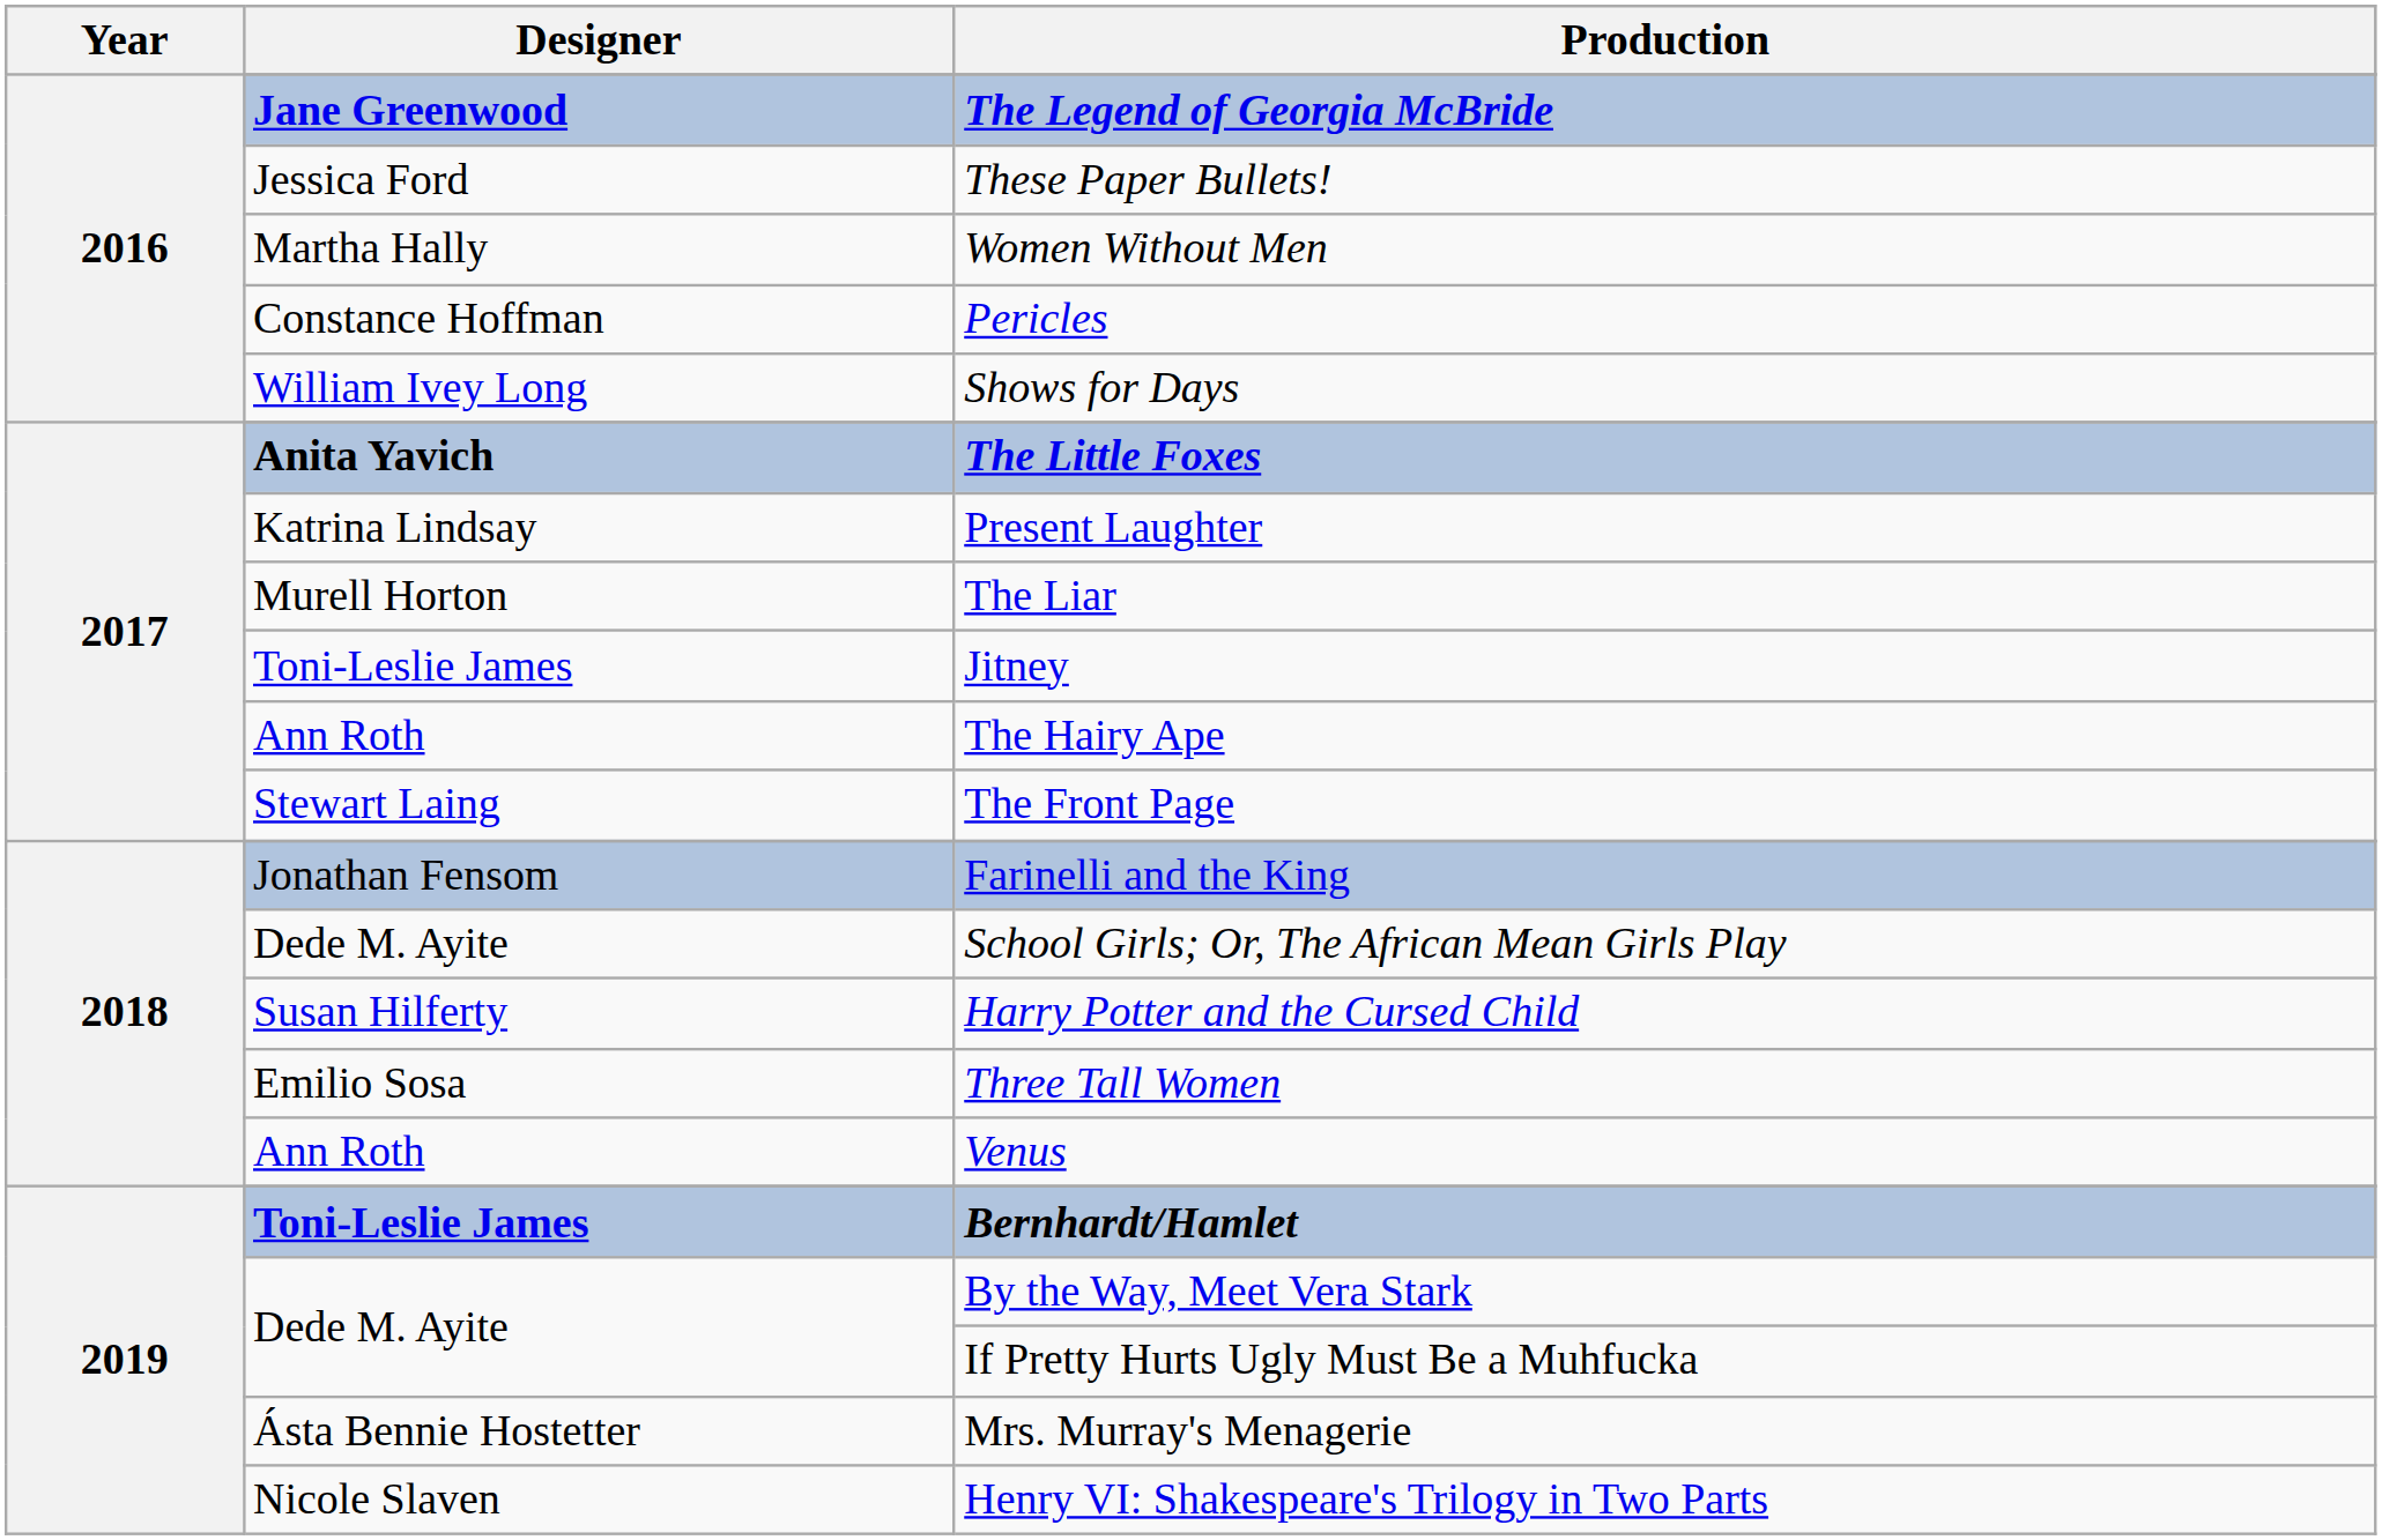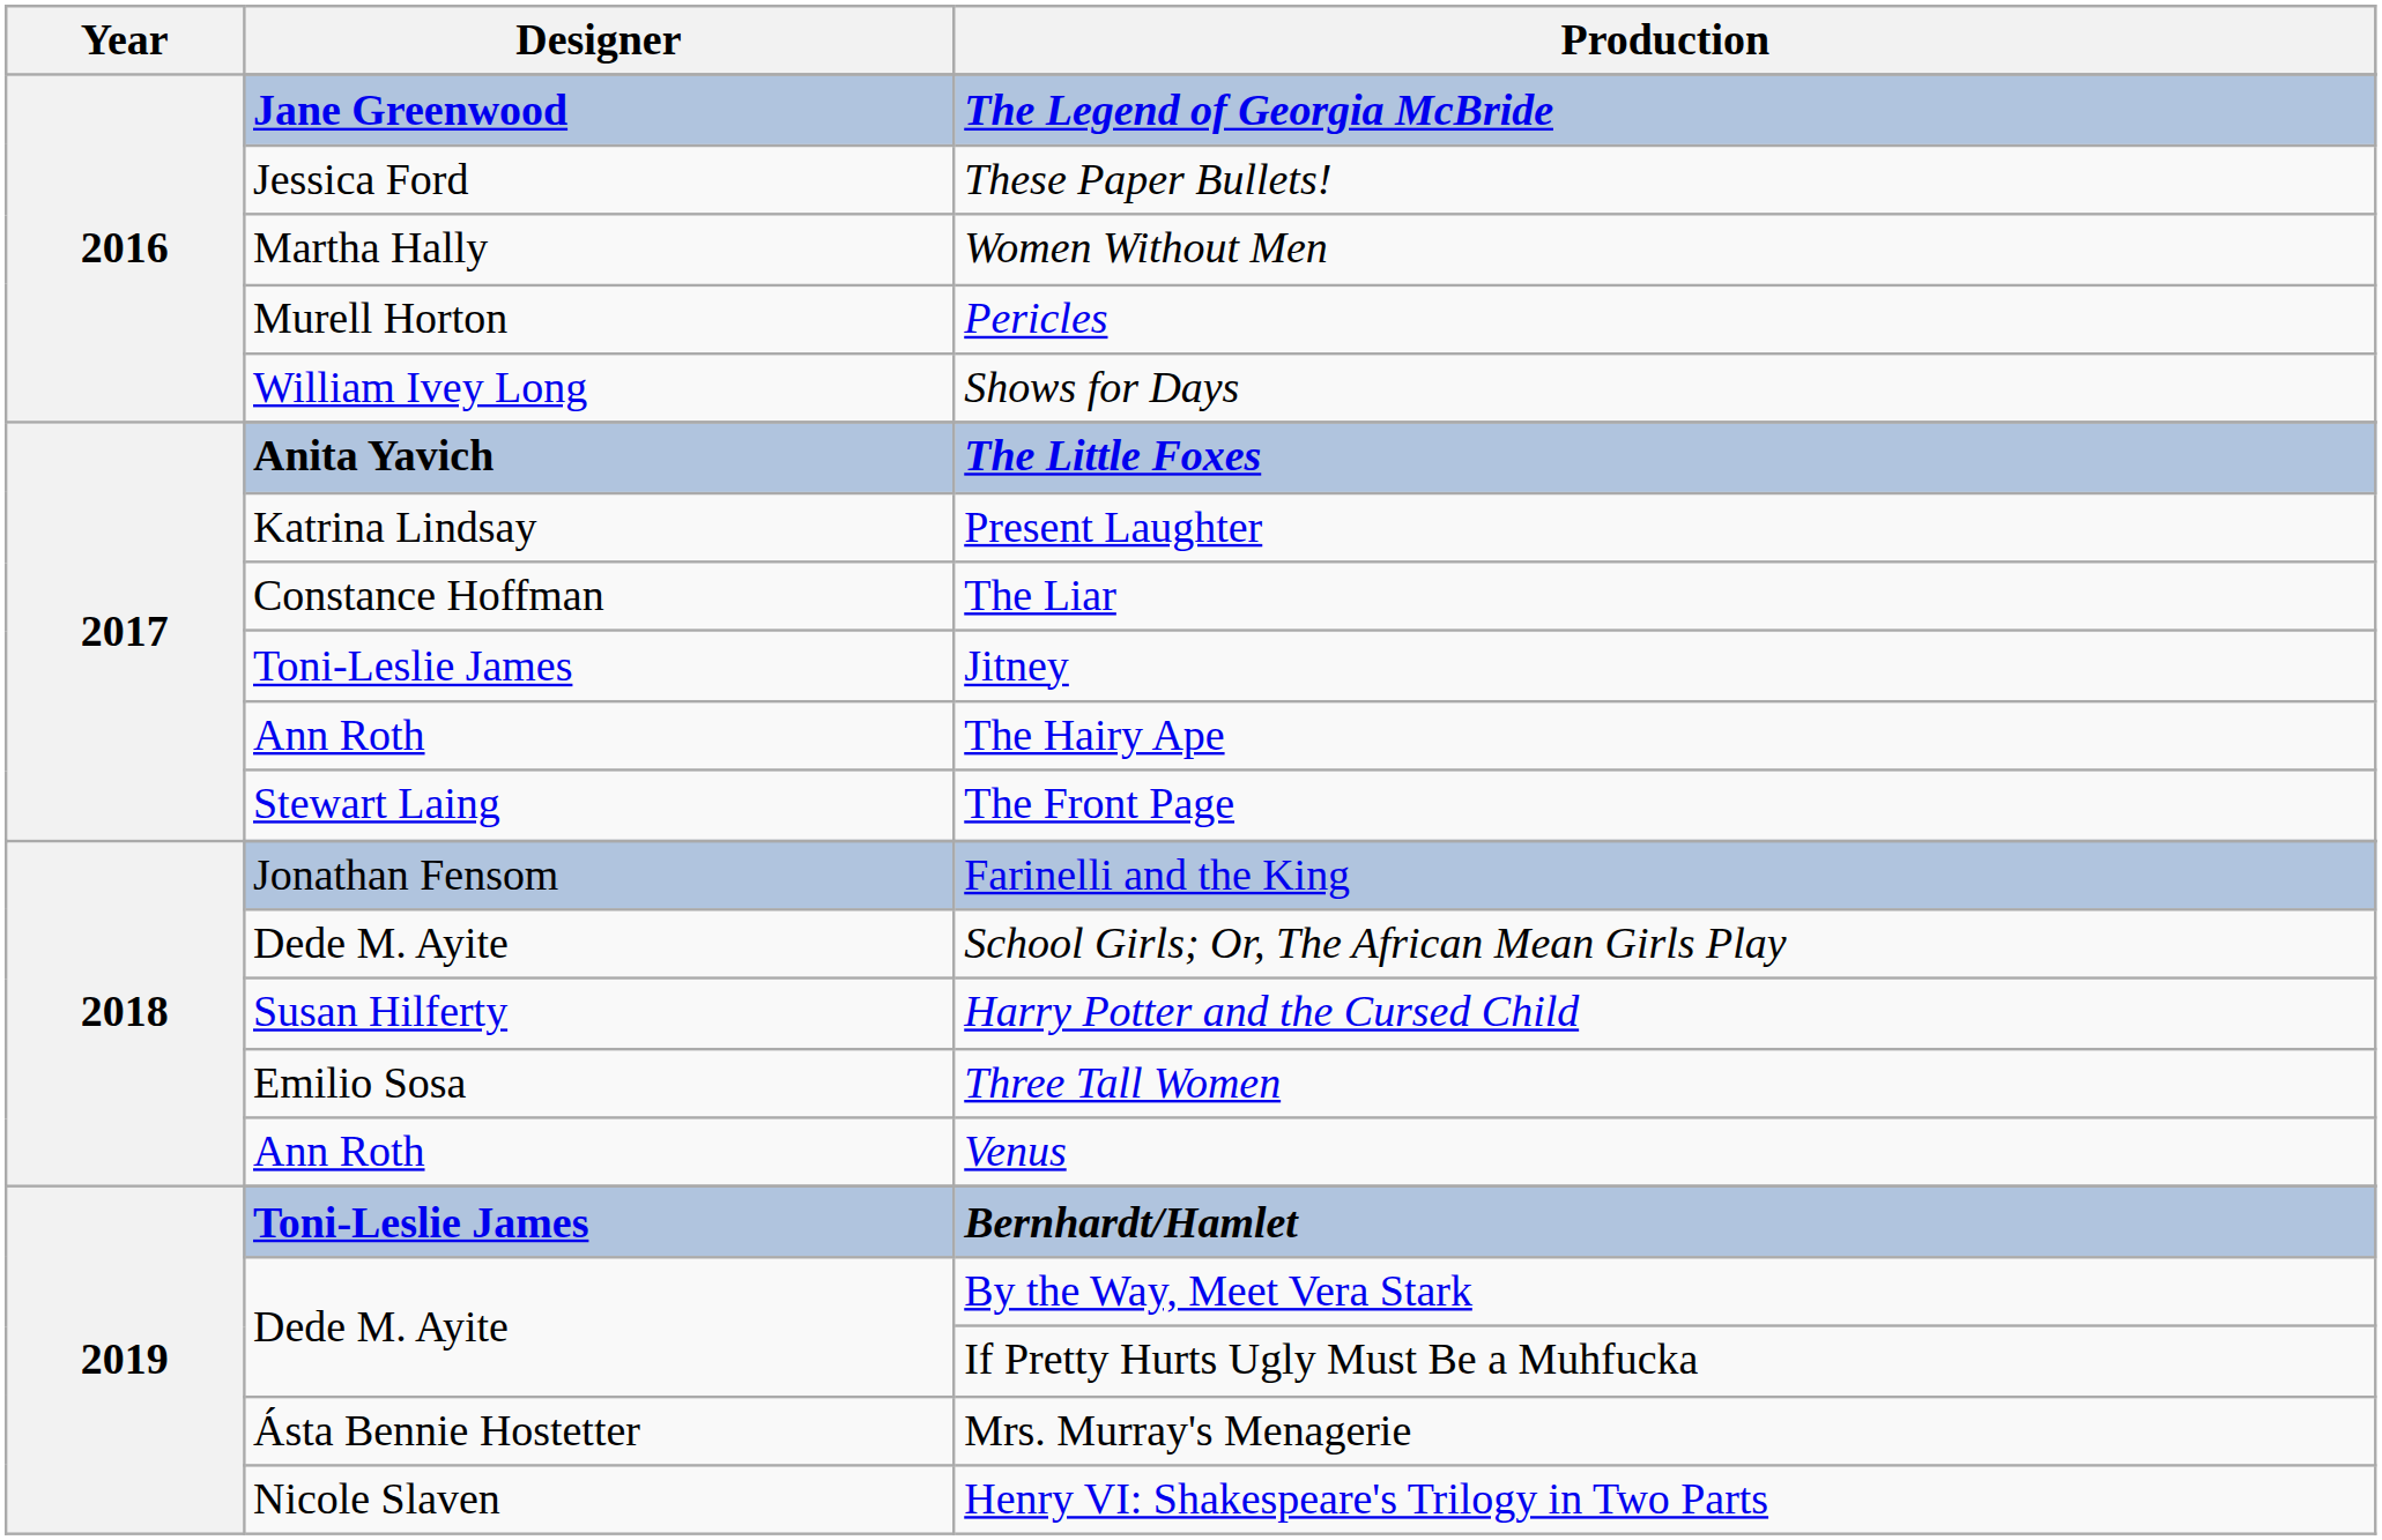Pericles | Designer: Constance Hoffman -> Murell Horton
The Liar | Designer: Murell Horton -> Constance Hoffman
